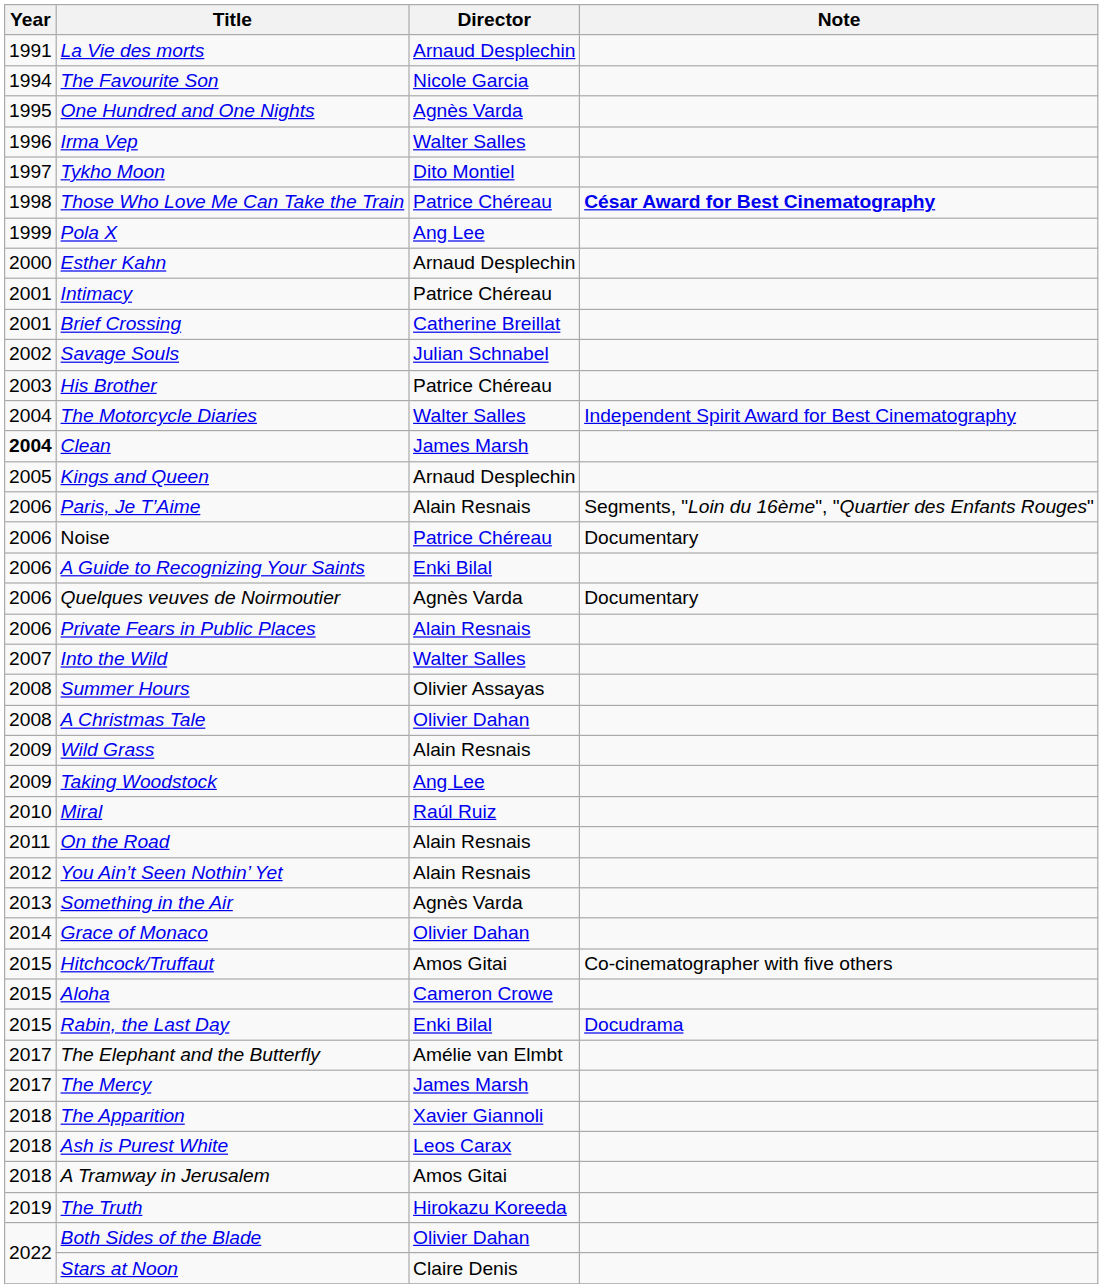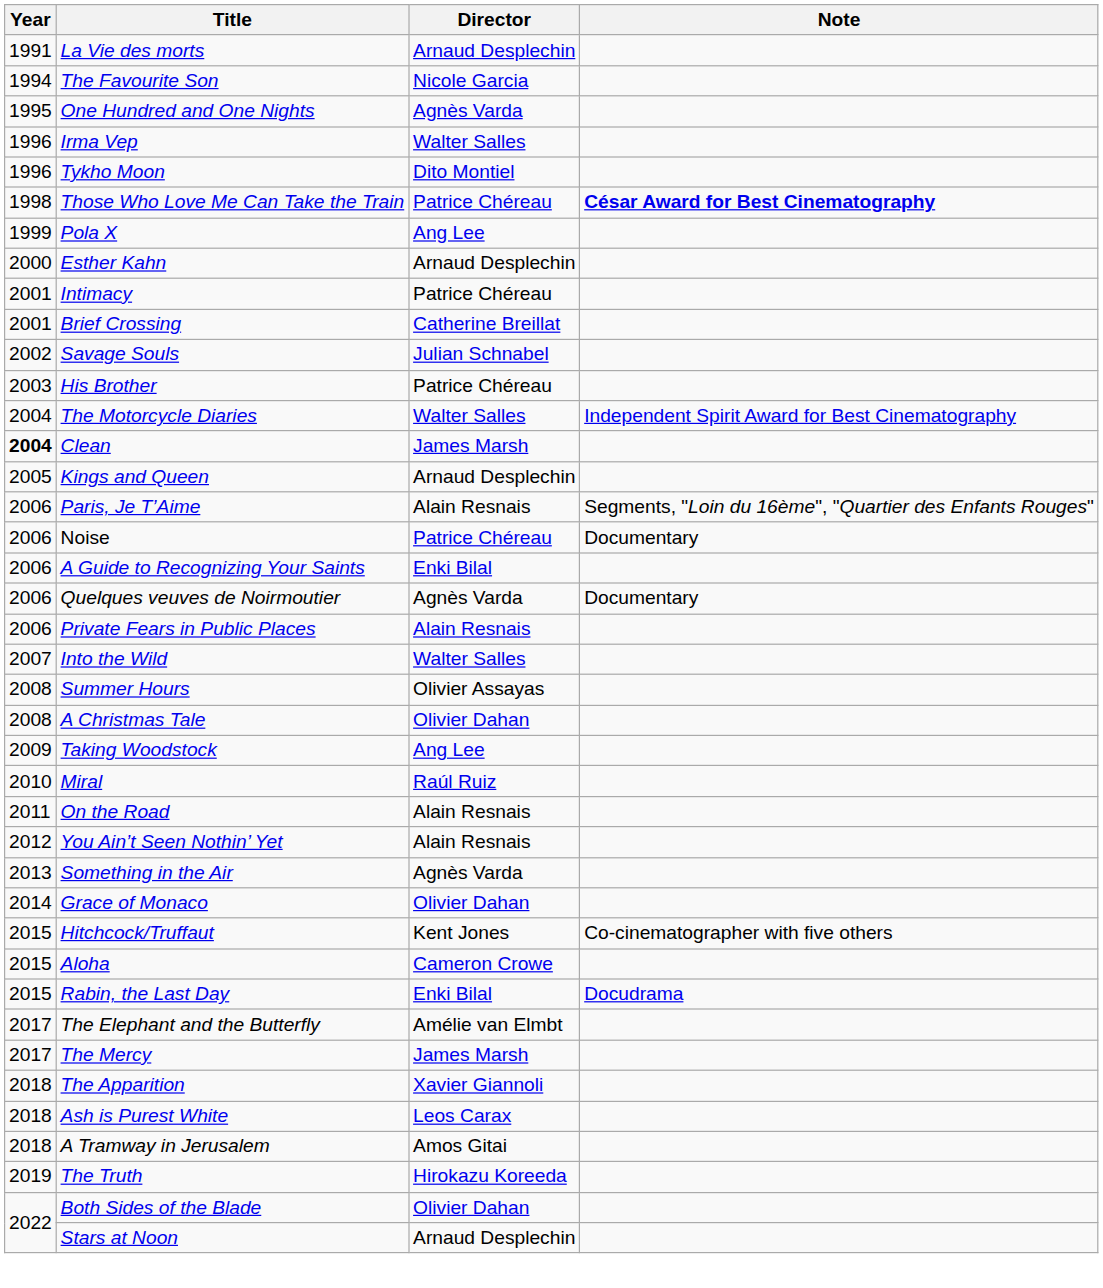Tykho Moon | Year: 1997 -> 1996
- row: 2009 | Wild Grass | Alain Resnais
Hitchcock/Truffaut | Director: Amos Gitai -> Kent Jones
Stars at Noon | Director: Claire Denis -> Arnaud Desplechin
